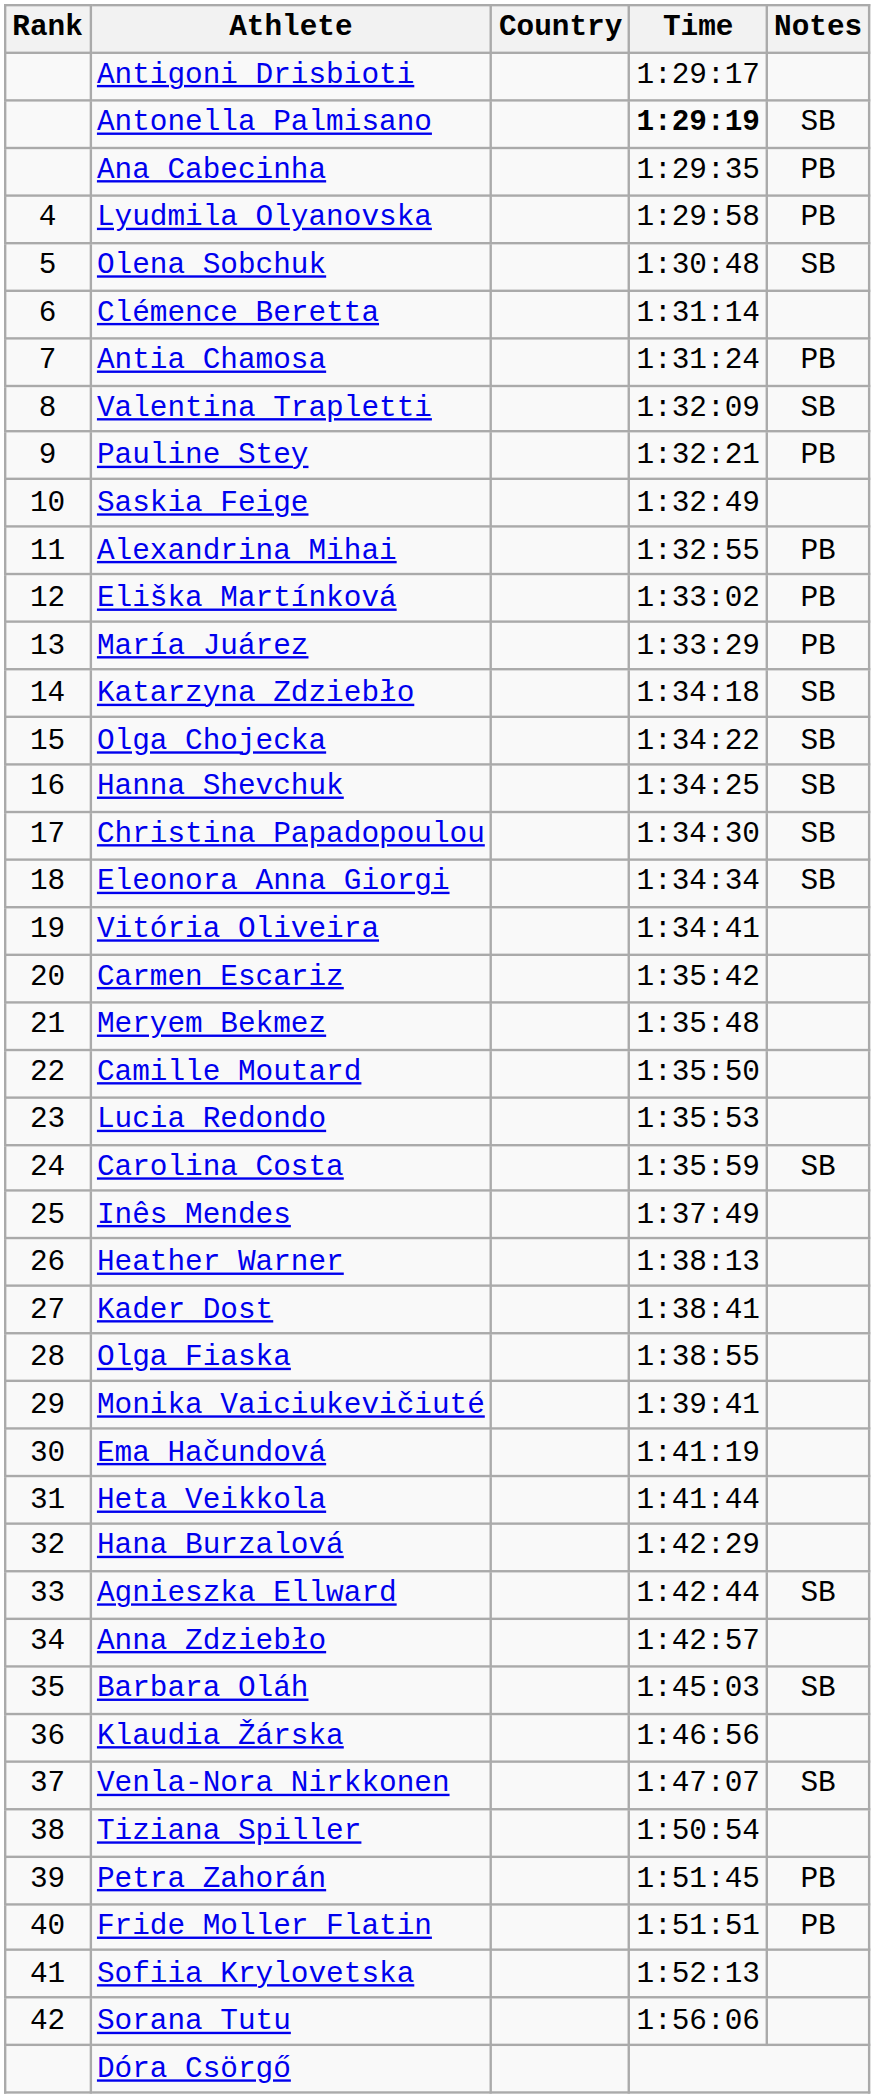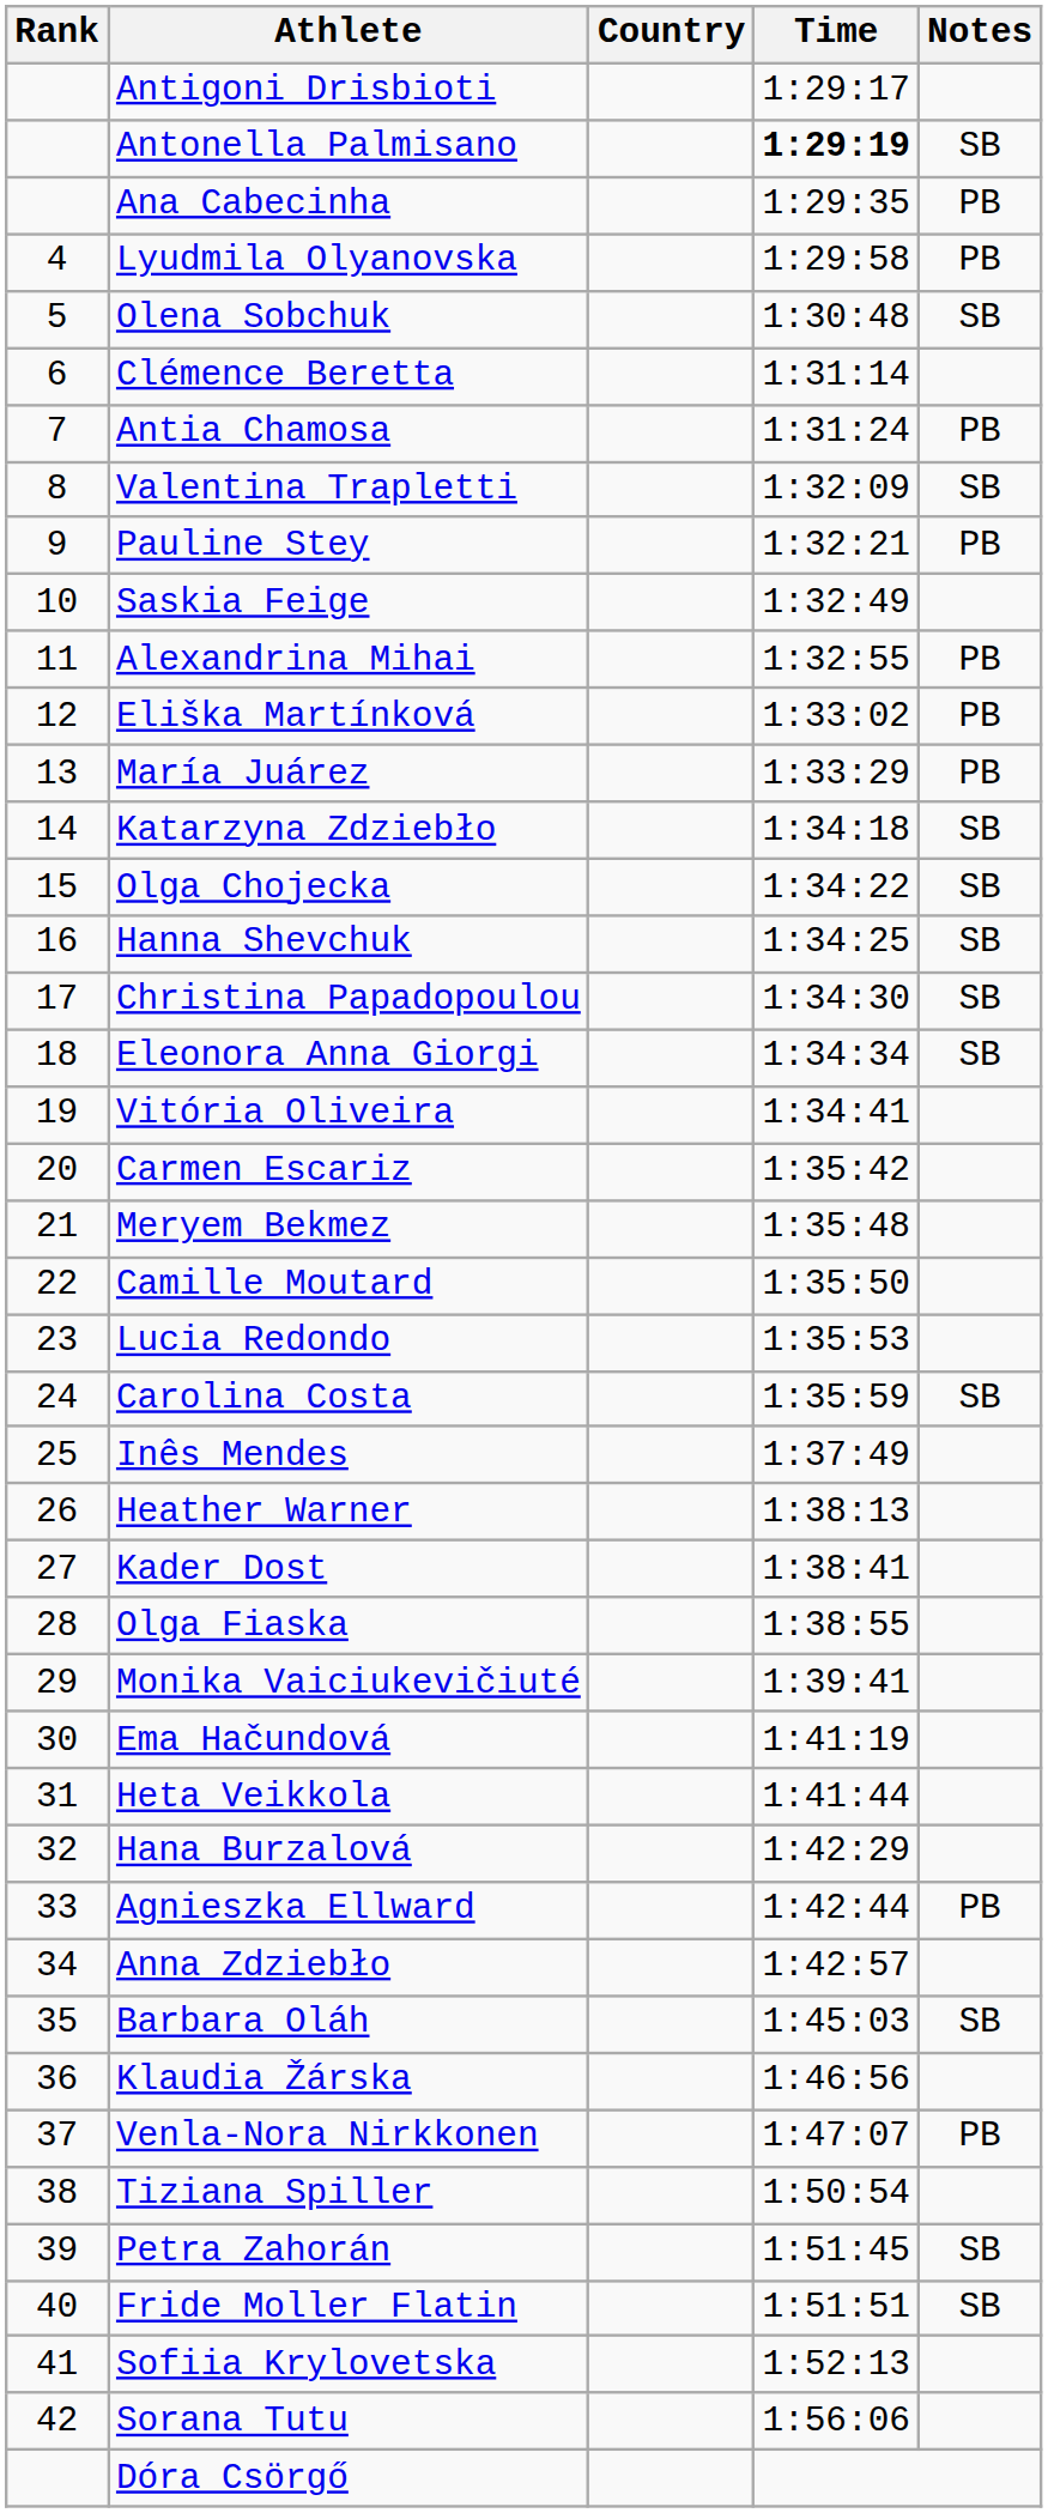Agnieszka Ellward | Notes: SB -> PB
Venla-Nora Nirkkonen | Notes: SB -> PB
Petra Zahorán | Notes: PB -> SB
Fride Moller Flatin | Notes: PB -> SB
